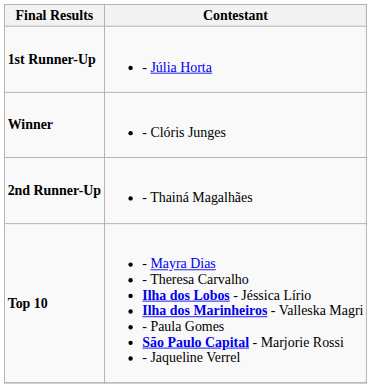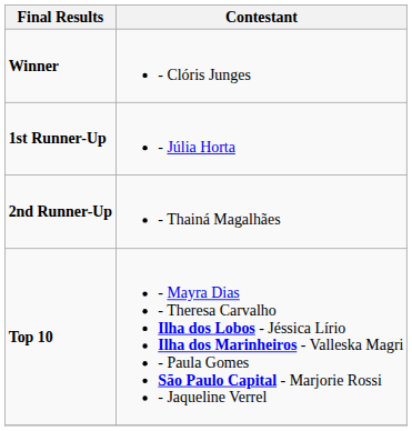rows swapped: Winner <-> 1st Runner-Up
